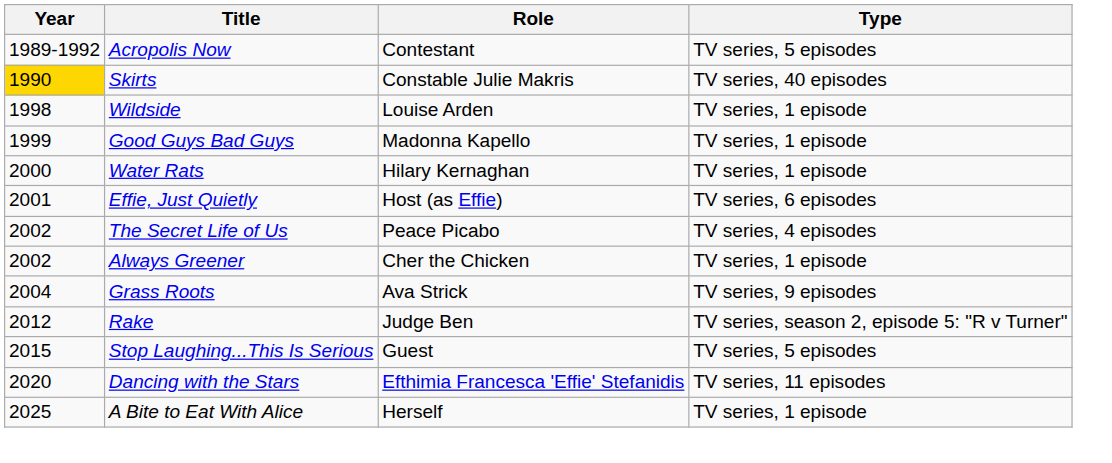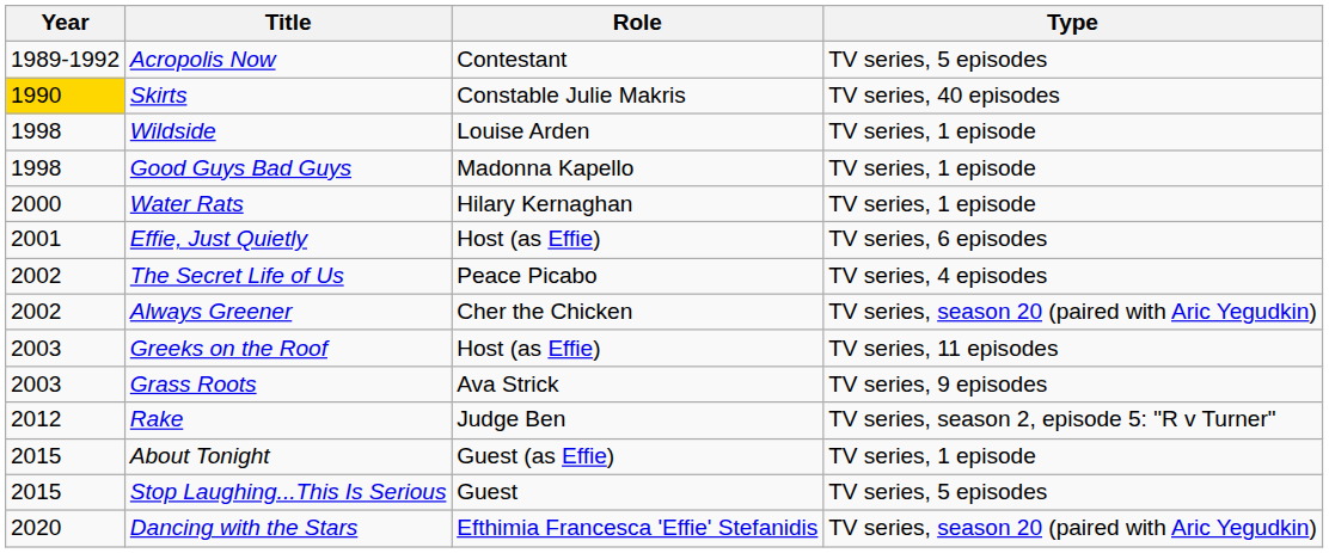Good Guys Bad Guys | Year: 1999 -> 1998
Always Greener | Type: TV series, 1 episode -> TV series, season 20 (paired with Aric Yegudkin)
+ row: 2003 | Greeks on the Roof | Host (as Effie) | TV series, 11 episodes
Grass Roots | Year: 2004 -> 2003
+ row: 2015 | About Tonight | Guest (as Effie) | TV series, 1 episode
Dancing with the Stars | Type: TV series, 11 episodes -> TV series, season 20 (paired with Aric Yegudkin)
- row: 2025 | A Bite to Eat With Alice | Herself | TV series, 1 episode
